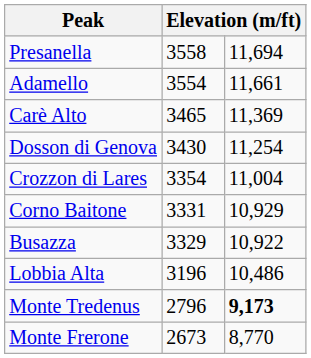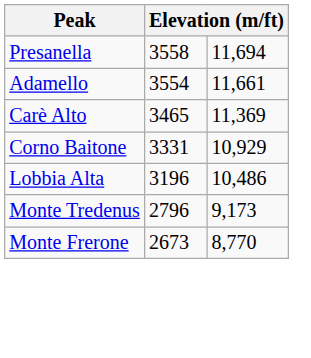- row: Dosson di Genova | 3430 | 11,254
- row: Crozzon di Lares | 3354 | 11,004
- row: Busazza | 3329 | 10,922
Monte Tredenus | column 3: bold -> normal
